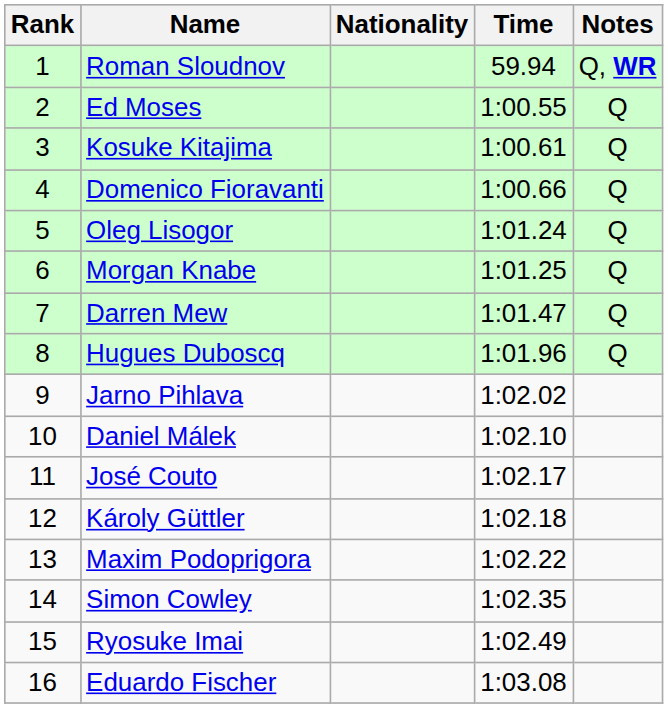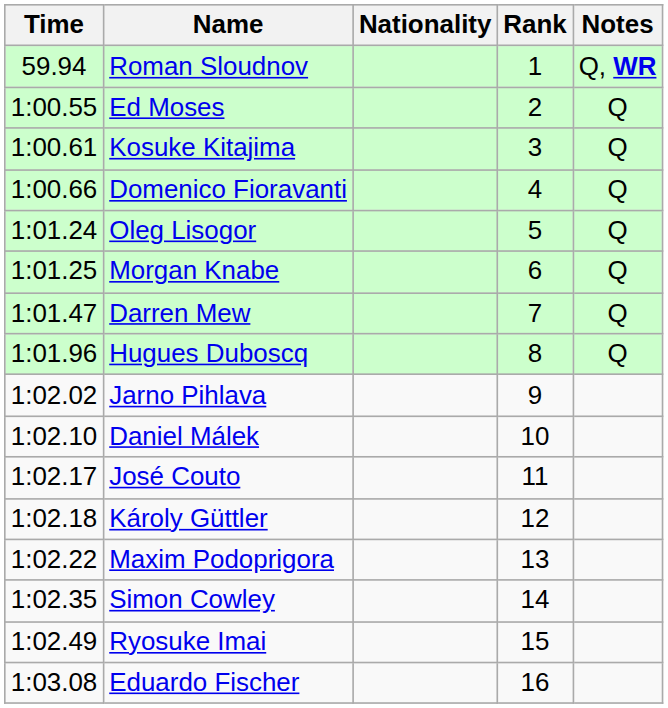columns swapped: Rank <-> Time
